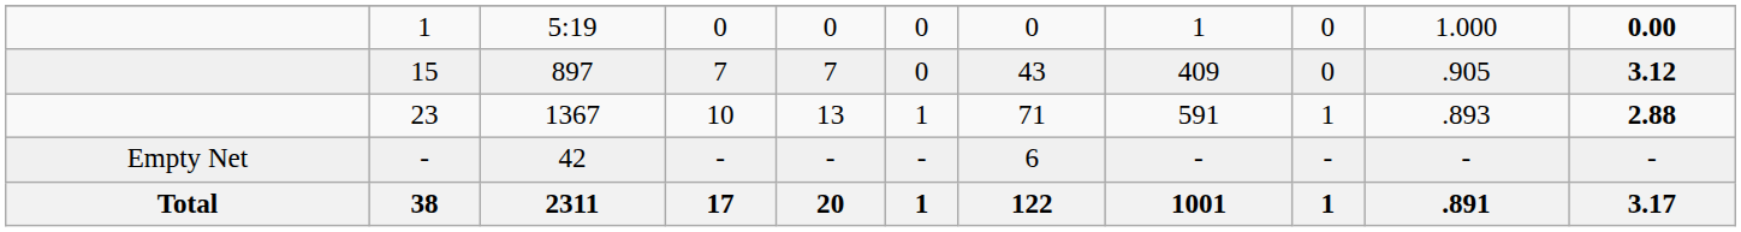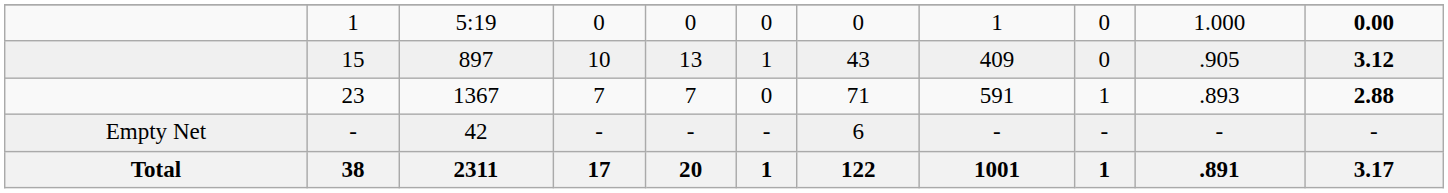15 | column 4: 7 -> 10
15 | column 5: 7 -> 13
15 | column 6: 0 -> 1
23 | column 4: 10 -> 7
23 | column 5: 13 -> 7
23 | column 6: 1 -> 0
